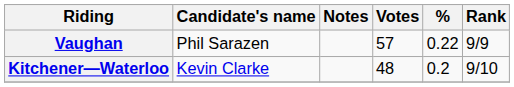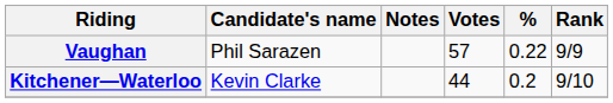Kitchener—Waterloo | Votes: 48 -> 44
